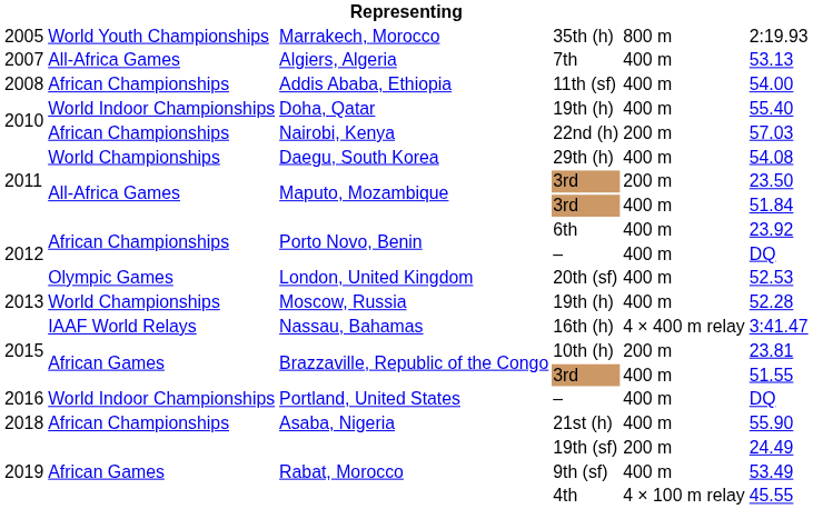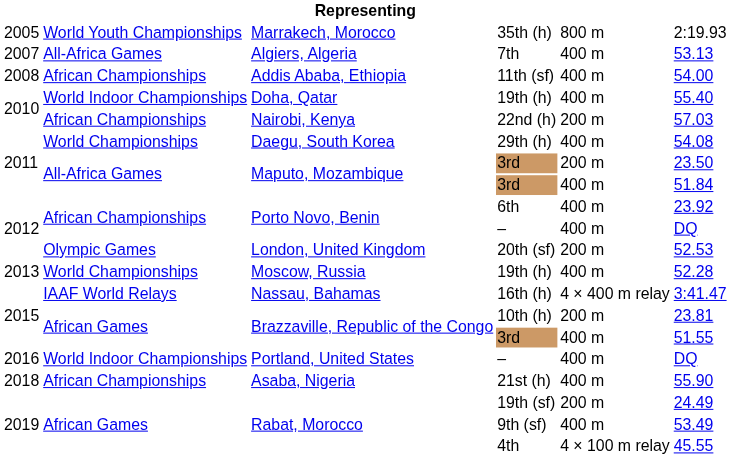20th (sf) | column 5: 400 m -> 200 m
